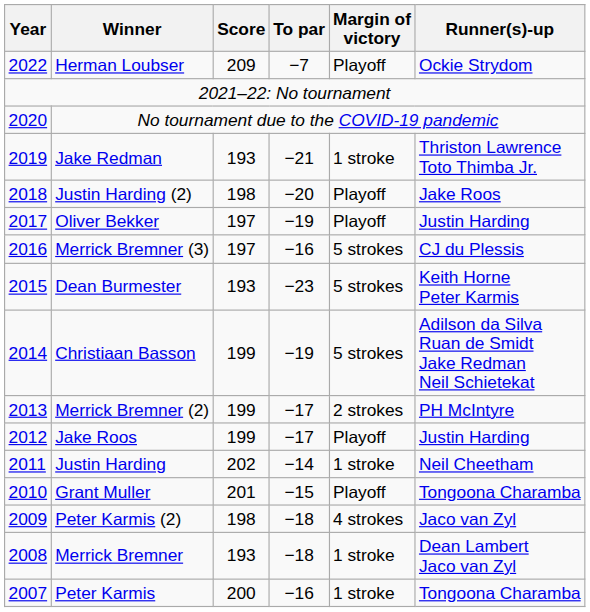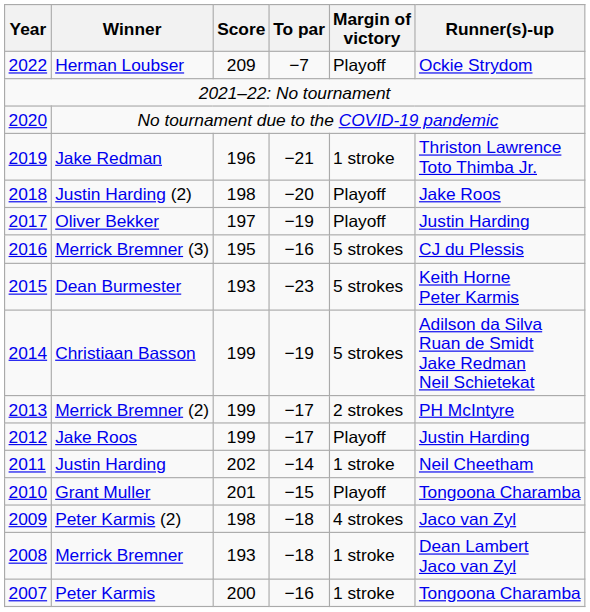Jake Redman | Score: 193 -> 196
Merrick Bremner (3) | Score: 197 -> 195
